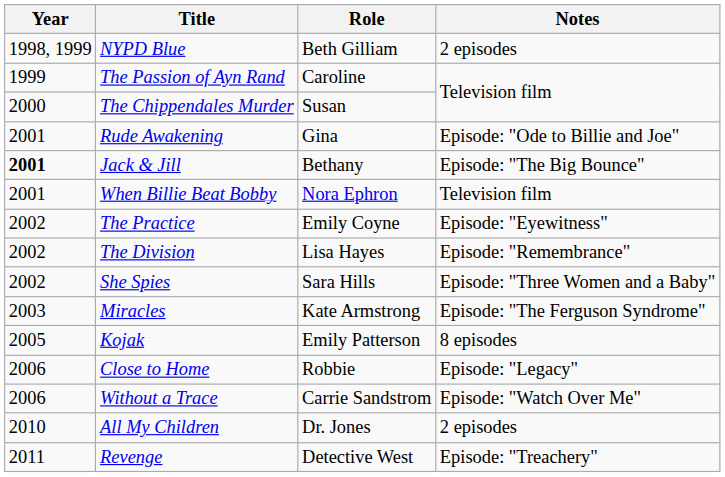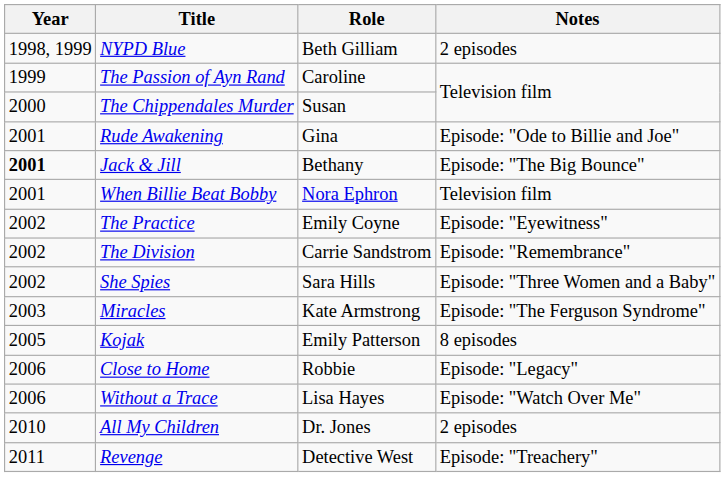The Division | Role: Lisa Hayes -> Carrie Sandstrom
Without a Trace | Role: Carrie Sandstrom -> Lisa Hayes
